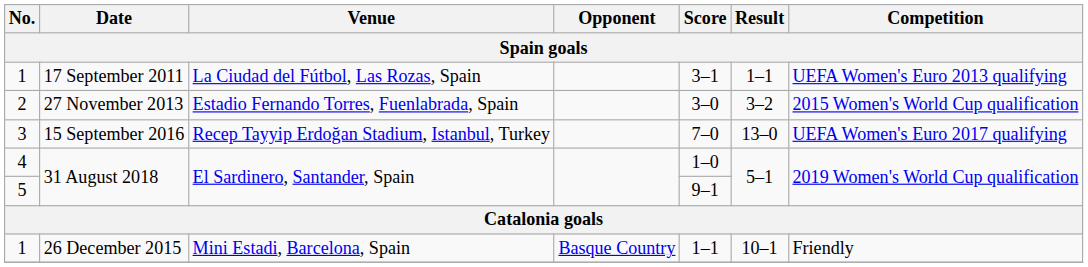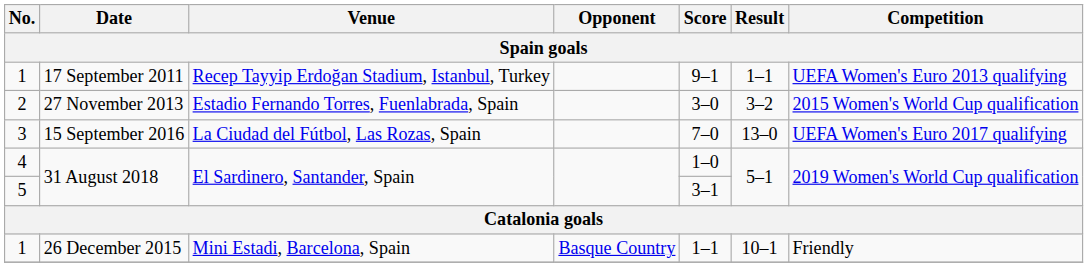1 / 17 September 2011 | Venue: La Ciudad del Fútbol, Las Rozas, Spain -> Recep Tayyip Erdoğan Stadium, Istanbul, Turkey
1 / 17 September 2011 | Score: 3–1 -> 9–1
3 | Venue: Recep Tayyip Erdoğan Stadium, Istanbul, Turkey -> La Ciudad del Fútbol, Las Rozas, Spain
5 | Score: 9–1 -> 3–1
